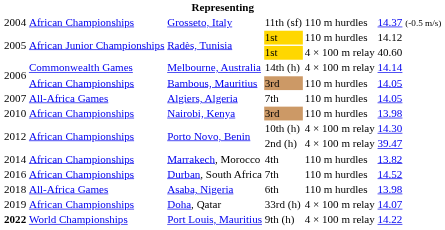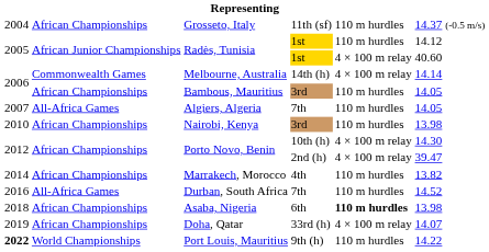Durban, South Africa | column 2: African Championships -> All-Africa Games
Asaba, Nigeria | column 2: All-Africa Games -> African Championships
Asaba, Nigeria | column 5: normal -> bold
Port Louis, Mauritius | column 5: 4 × 100 m relay -> 110 m hurdles
